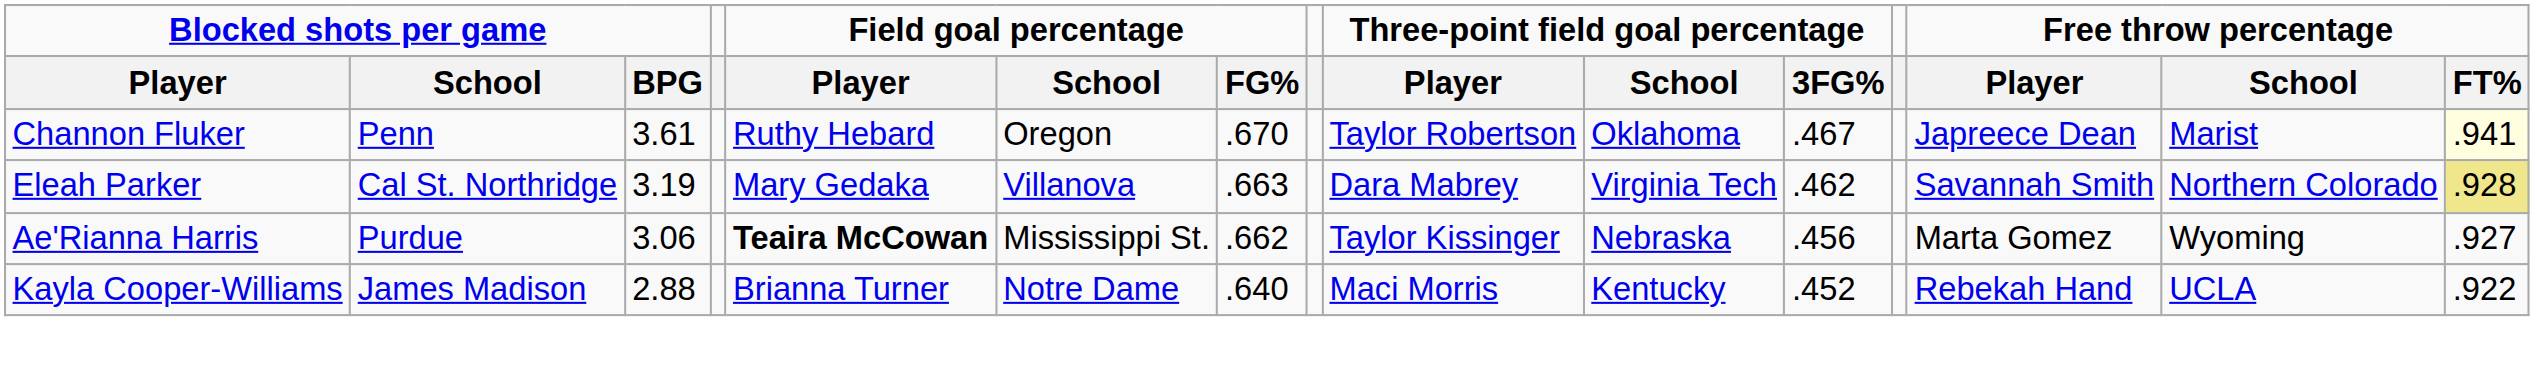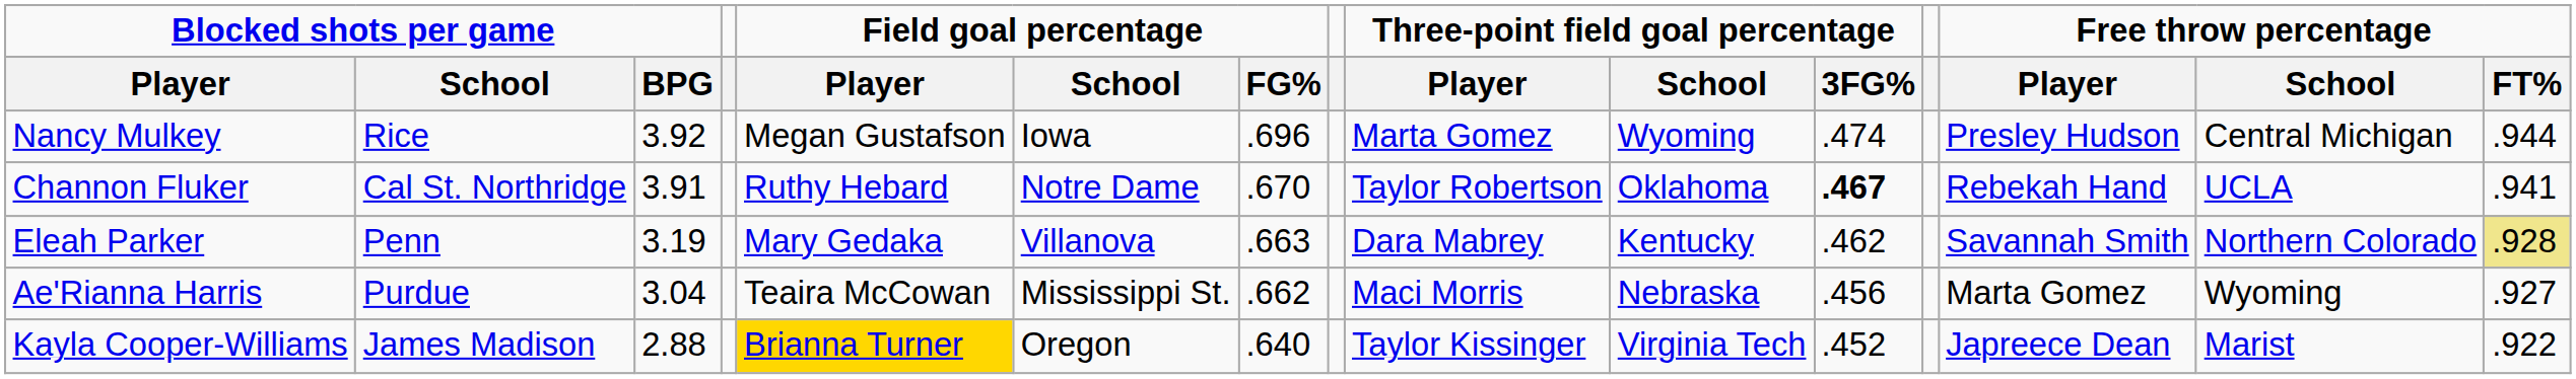+ row: Nancy Mulkey | Rice | 3.92 | Megan Gustafson | Iowa | .696 | Marta Gomez | Wyoming | .474 | Presley Hudson | Central Michigan | .944
Channon Fluker | Blocked shots per game / School: Penn -> Cal St. Northridge
Channon Fluker | Blocked shots per game / BPG: 3.61 -> 3.91
Channon Fluker | Field goal percentage / School: Oregon -> Notre Dame
Channon Fluker | Three-point field goal percentage / 3FG%: normal -> bold
Channon Fluker | Free throw percentage / Player: Japreece Dean -> Rebekah Hand
Channon Fluker | Free throw percentage / School: Marist -> UCLA
Channon Fluker | Free throw percentage / FT%: lightyellow background -> no background
Eleah Parker | Blocked shots per game / School: Cal St. Northridge -> Penn
Eleah Parker | Three-point field goal percentage / School: Virginia Tech -> Kentucky
Ae'Rianna Harris | Blocked shots per game / BPG: 3.06 -> 3.04
Ae'Rianna Harris | Field goal percentage / Player: bold -> normal
Ae'Rianna Harris | Three-point field goal percentage / Player: Taylor Kissinger -> Maci Morris
Kayla Cooper-Williams | Field goal percentage / Player: no background -> gold background
Kayla Cooper-Williams | Field goal percentage / School: Notre Dame -> Oregon
Kayla Cooper-Williams | Three-point field goal percentage / Player: Maci Morris -> Taylor Kissinger
Kayla Cooper-Williams | Three-point field goal percentage / School: Kentucky -> Virginia Tech
Kayla Cooper-Williams | Free throw percentage / Player: Rebekah Hand -> Japreece Dean
Kayla Cooper-Williams | Free throw percentage / School: UCLA -> Marist
